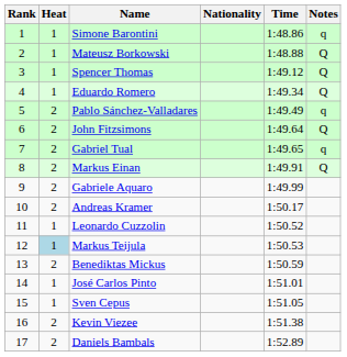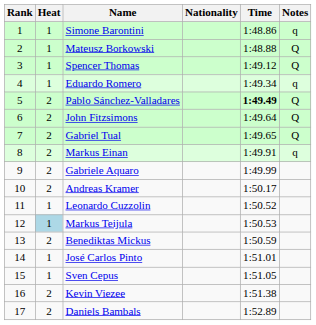Eduardo Romero | Notes: Q -> q
Pablo Sánchez-Valladares | Time: normal -> bold
Pablo Sánchez-Valladares | Notes: q -> Q
Gabriel Tual | Notes: q -> Q
Markus Einan | Notes: Q -> q
